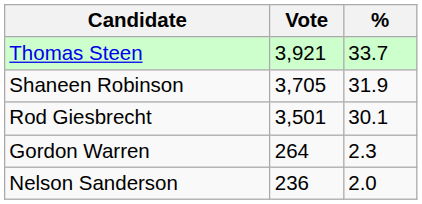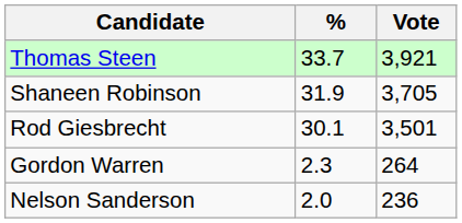columns swapped: Vote <-> %
